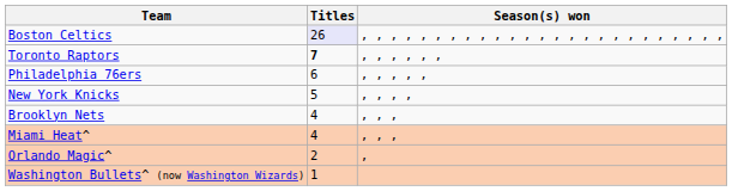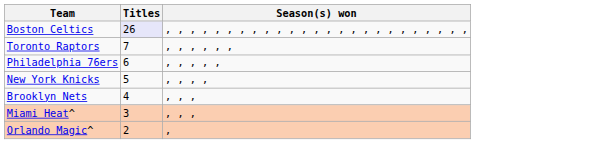Toronto Raptors | Titles: bold -> normal
Miami Heat^ | Titles: 4 -> 3
- row: Washington Bullets^ (now Washington Wizards) | 1
